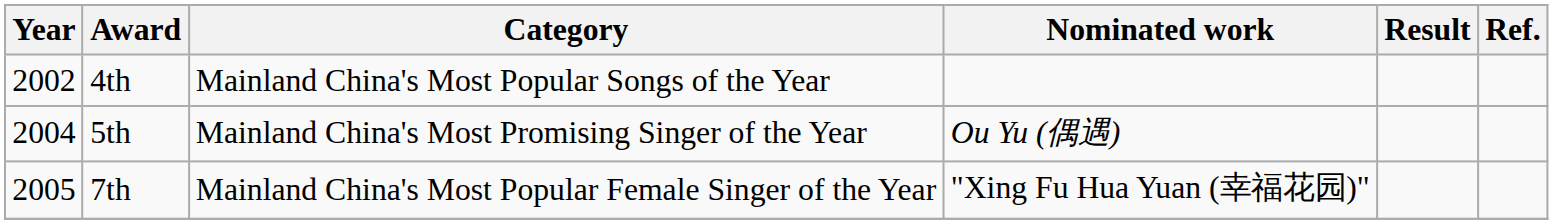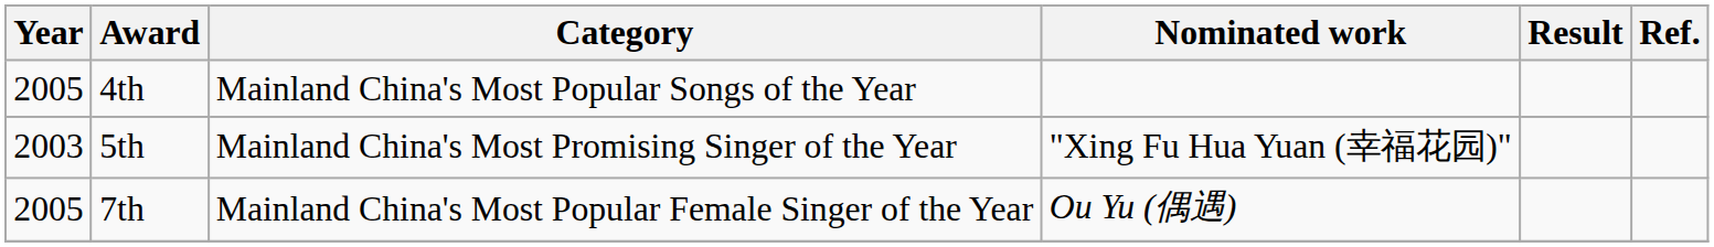4th | Year: 2002 -> 2005
5th | Year: 2004 -> 2003
5th | Nominated work: Ou Yu (偶遇) -> "Xing Fu Hua Yuan (幸福花园)"
7th | Nominated work: "Xing Fu Hua Yuan (幸福花园)" -> Ou Yu (偶遇)
